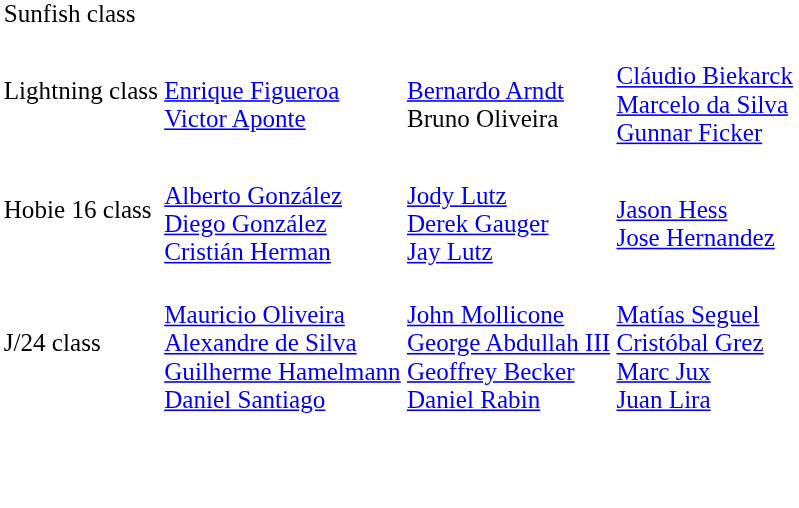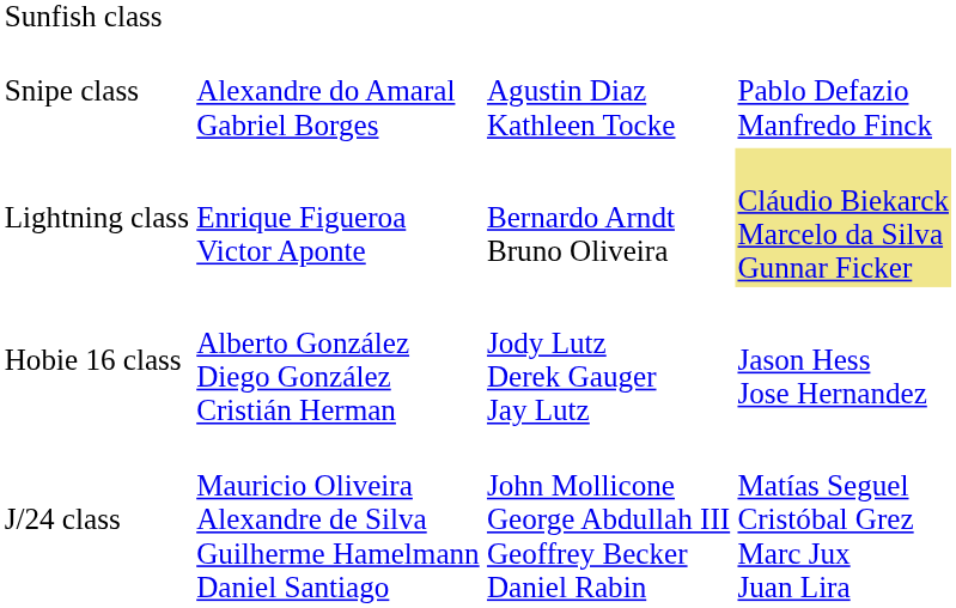+ row: Snipe class | Alexandre do Amaral Gabriel Borges | Agustin Diaz Kathleen Tocke | Pablo Defazio Manfredo Finck
Lightning class | column 4: no background -> khaki background
